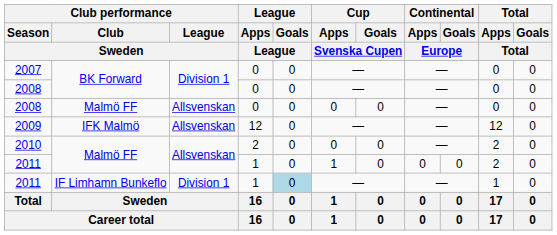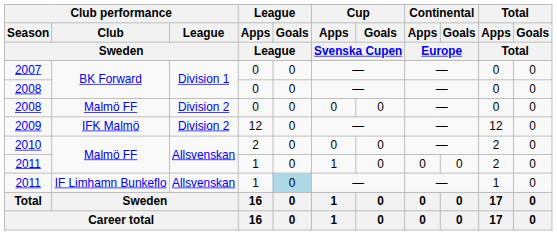2008 / Malmö FF | Club performance / League / Sweden: Allsvenskan -> Division 2
2009 | Club performance / League / Sweden: Allsvenskan -> Division 2
2011 / IF Limhamn Bunkeflo | Club performance / League / Sweden: Division 1 -> Allsvenskan
